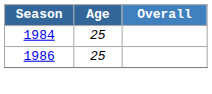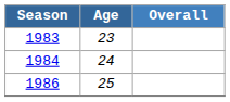+ row: 1983 | 23
1984 | Age: 25 -> 24
